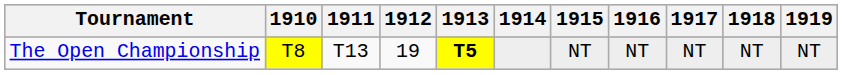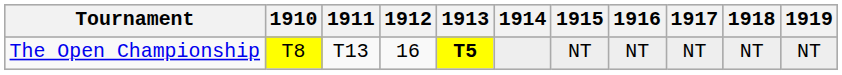The Open Championship | 1912: 19 -> 16
